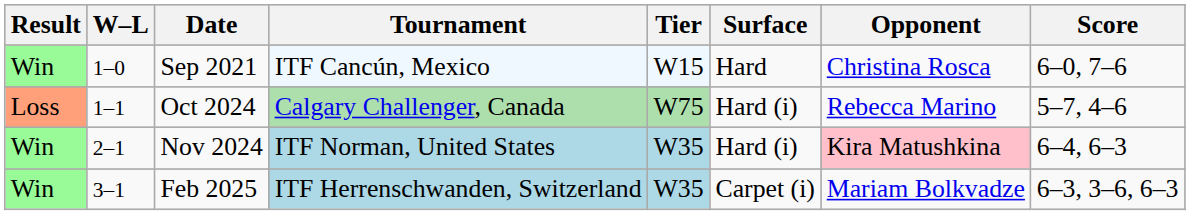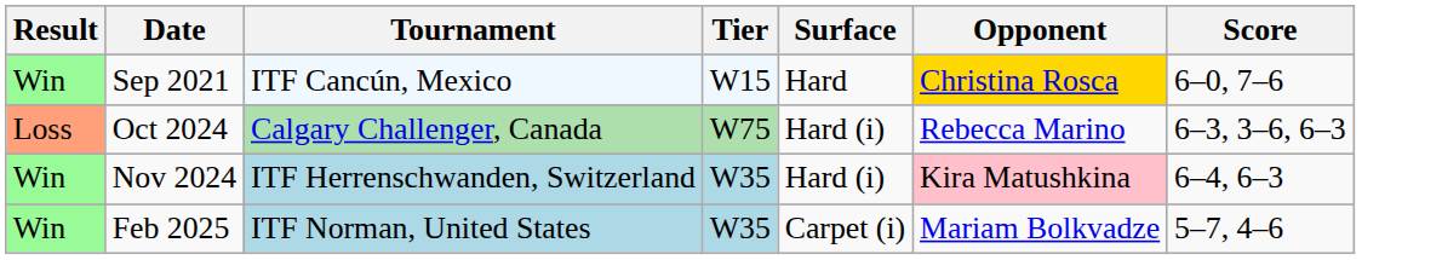- column: W–L | 1–0 | 1–1 | 2–1 | 3–1
Sep 2021 | Opponent: no background -> gold background
Oct 2024 | Score: 5–7, 4–6 -> 6–3, 3–6, 6–3
Nov 2024 | Tournament: ITF Norman, United States -> ITF Herrenschwanden, Switzerland
Feb 2025 | Tournament: ITF Herrenschwanden, Switzerland -> ITF Norman, United States
Feb 2025 | Score: 6–3, 3–6, 6–3 -> 5–7, 4–6
